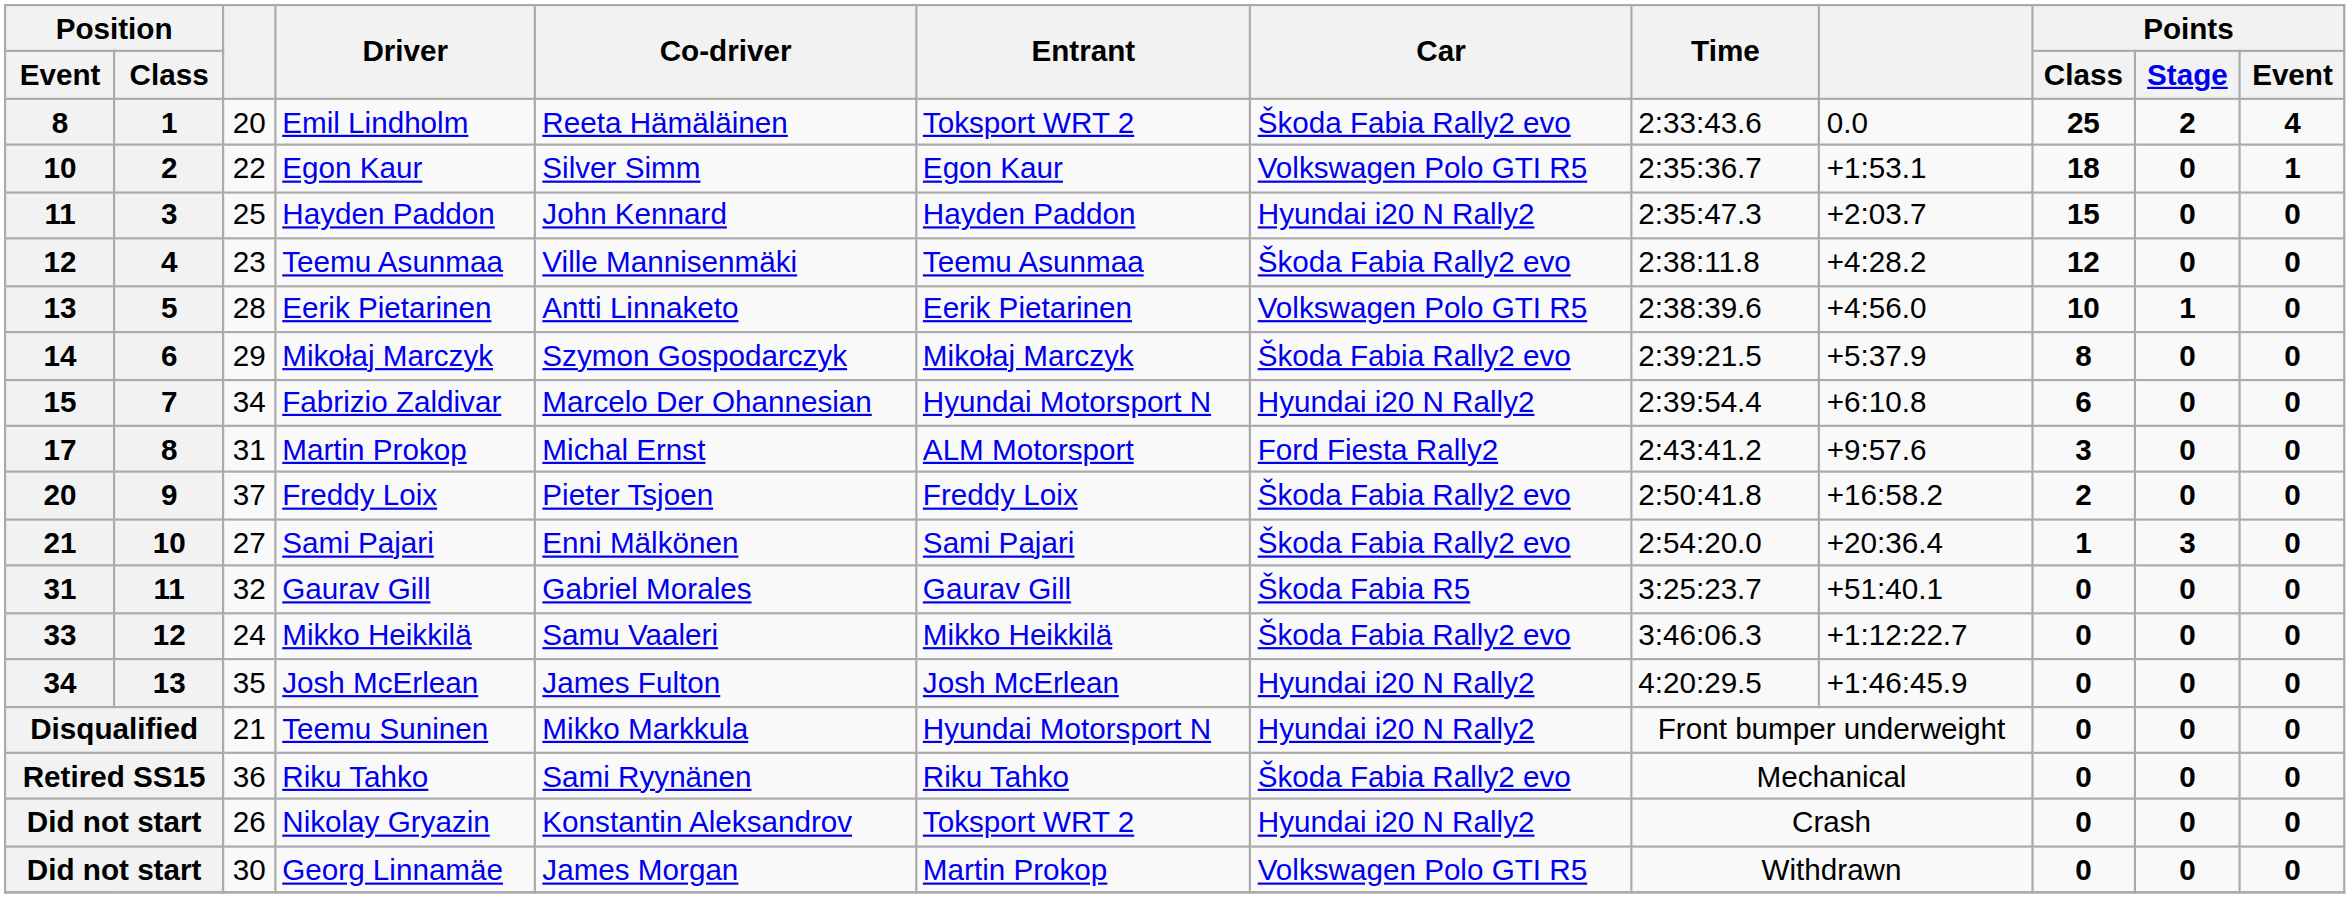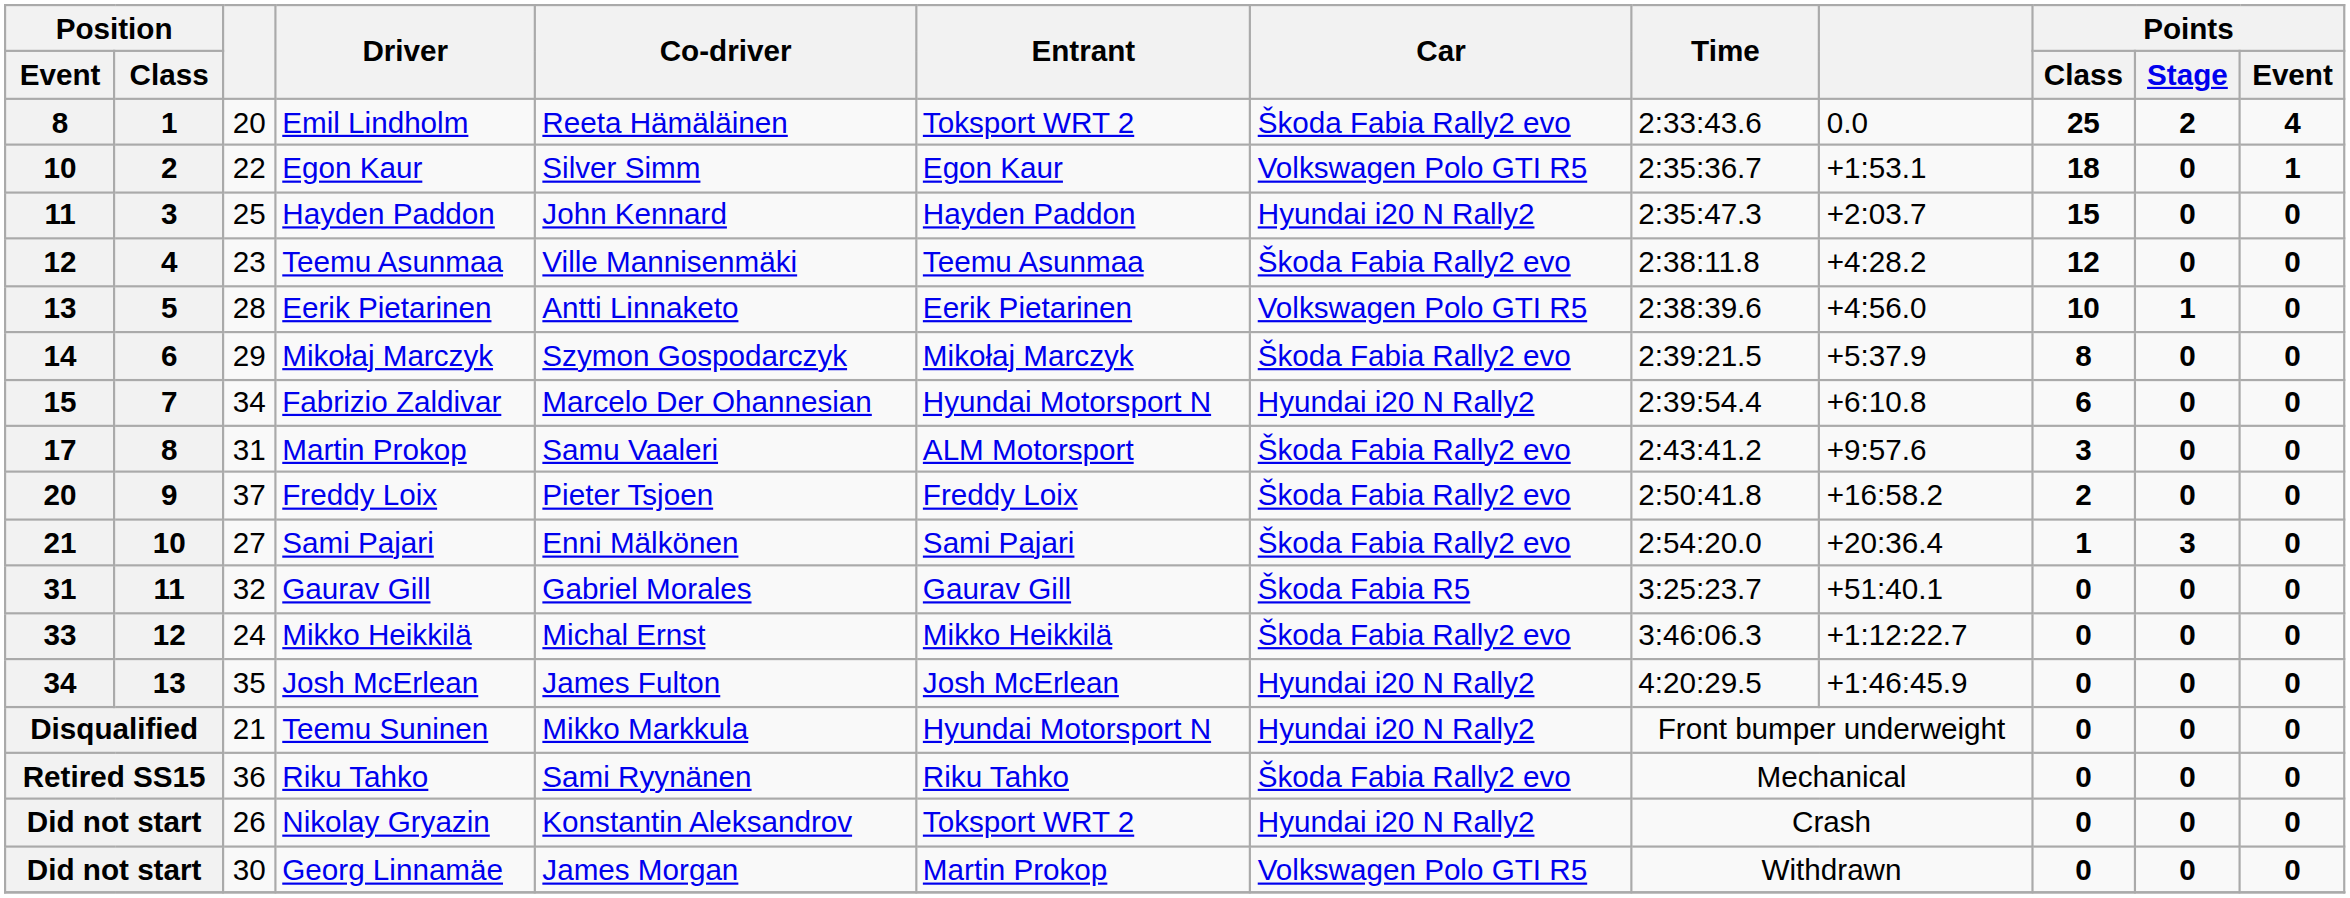17 | Co-driver: Michal Ernst -> Samu Vaaleri
17 | Car: Ford Fiesta Rally2 -> Škoda Fabia Rally2 evo
33 | Co-driver: Samu Vaaleri -> Michal Ernst
